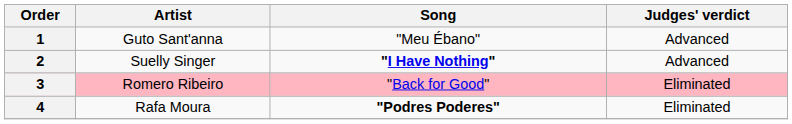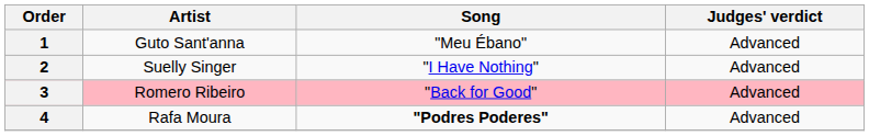2 | Song: bold -> normal
3 | Judges' verdict: Eliminated -> Advanced
4 | Judges' verdict: Eliminated -> Advanced
